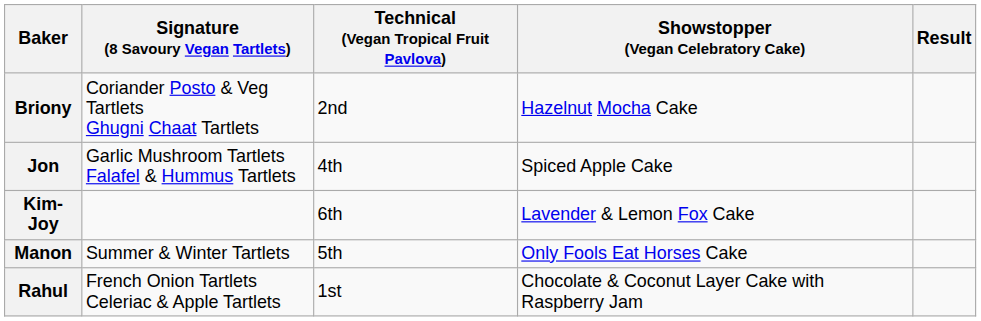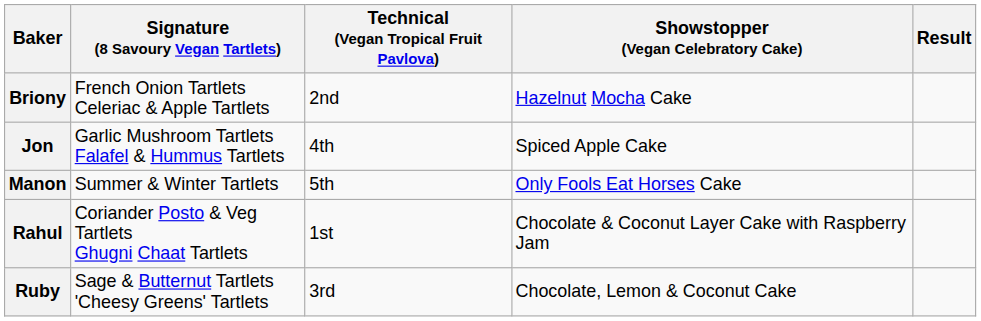Briony | Signature (8 Savoury Vegan Tartlets): Coriander Posto & Veg Tartlets Ghugni Chaat Tartlets -> French Onion Tartlets Celeriac & Apple Tartlets
- row: Kim-Joy | 6th | Lavender & Lemon Fox Cake
Rahul | Signature (8 Savoury Vegan Tartlets): French Onion Tartlets Celeriac & Apple Tartlets -> Coriander Posto & Veg Tartlets Ghugni Chaat Tartlets
+ row: Ruby | Sage & Butternut Tartlets 'Cheesy Greens' Tartlets | 3rd | Chocolate, Lemon & Coconut Cake
